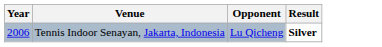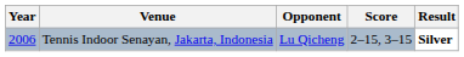+ column: Score | 2–15, 3–15
